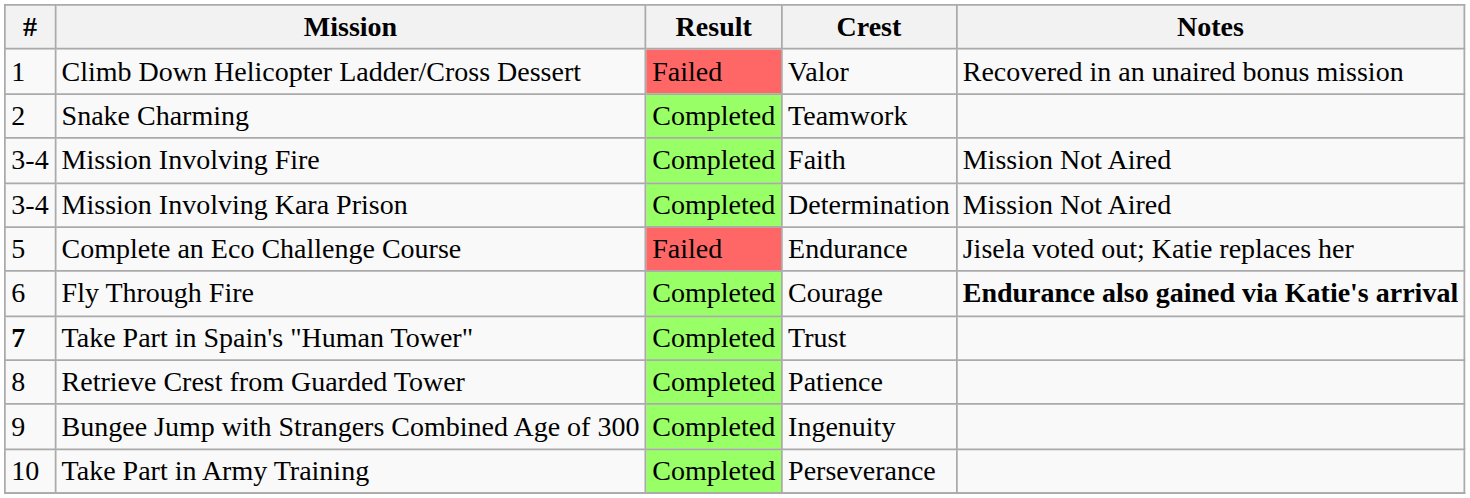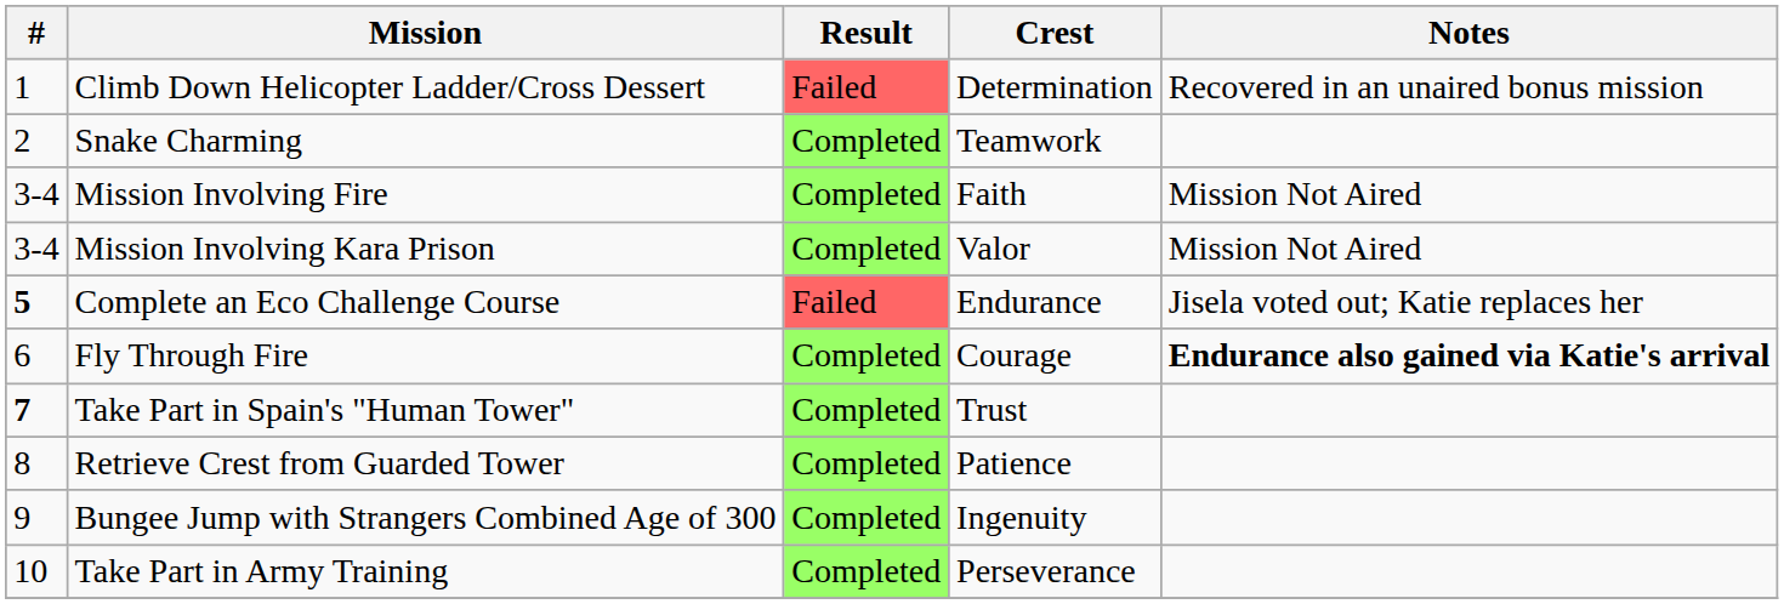Climb Down Helicopter Ladder/Cross Dessert | Crest: Valor -> Determination
Mission Involving Kara Prison | Crest: Determination -> Valor
Complete an Eco Challenge Course | #: normal -> bold
